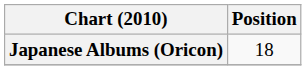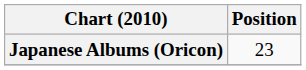Japanese Albums (Oricon) | Position: 18 -> 23
